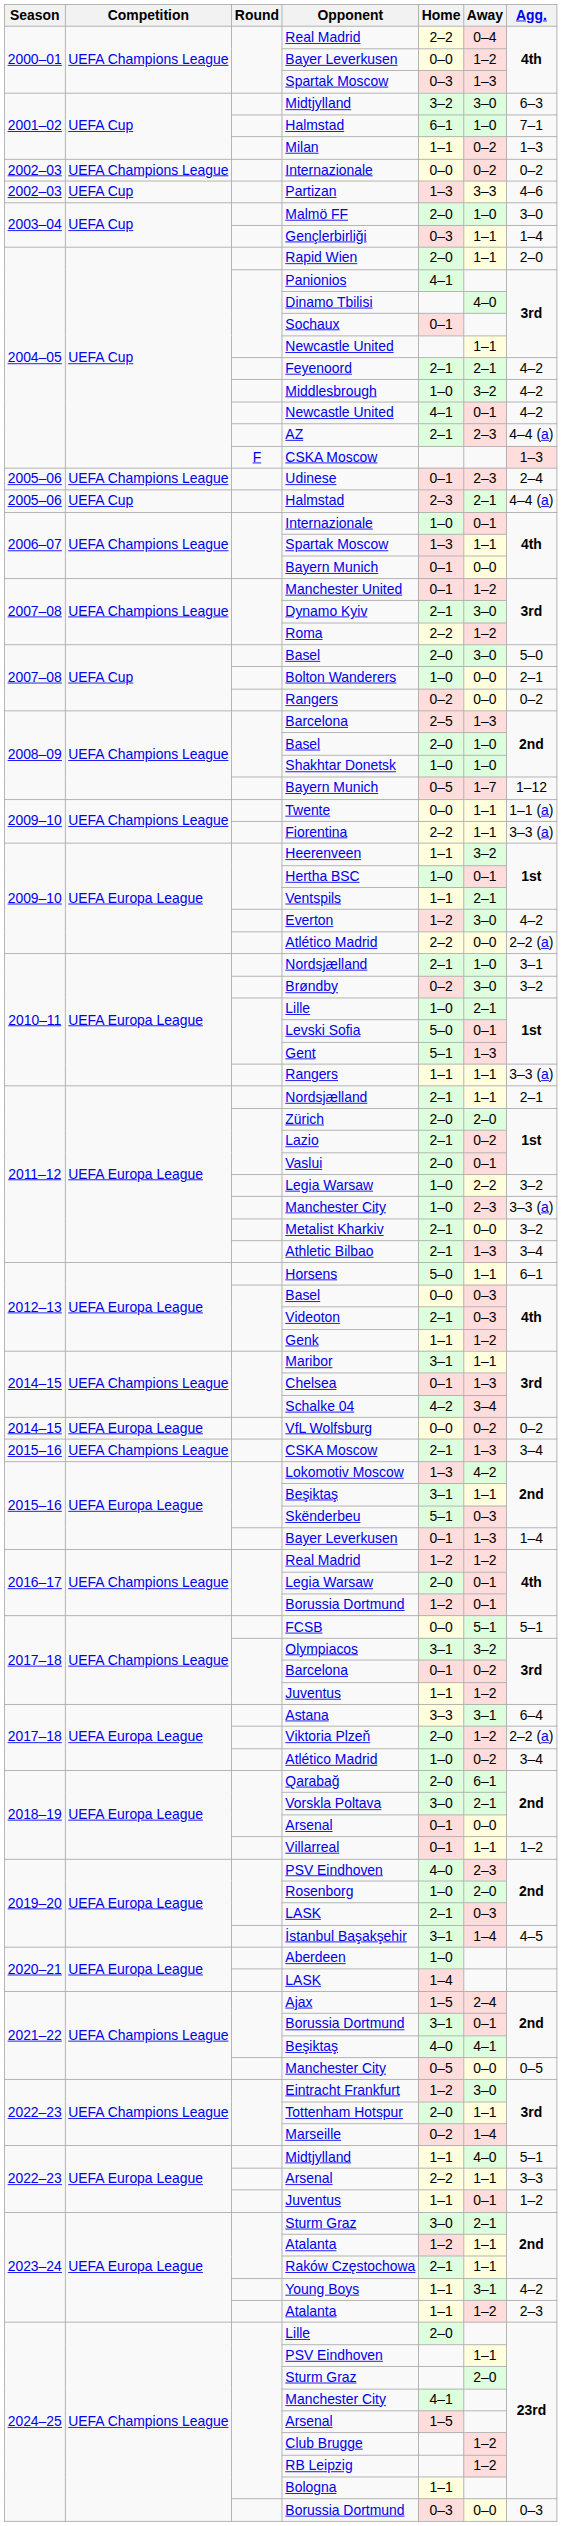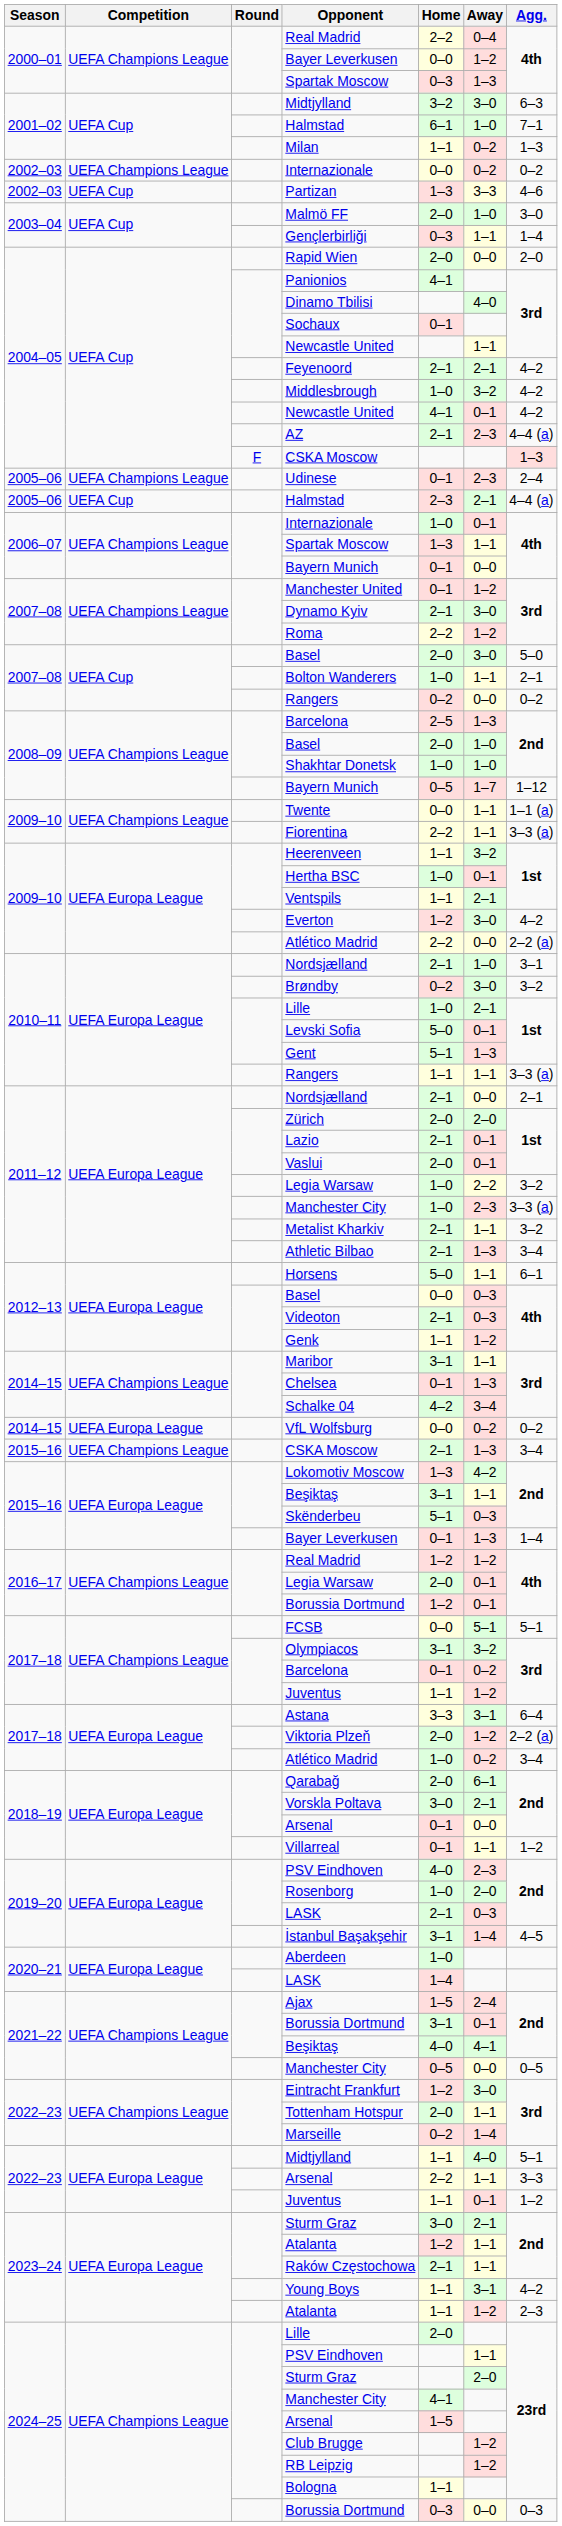Rapid Wien | Away: 1–1 -> 0–0
Bolton Wanderers | Away: 0–0 -> 1–1
2011–12 / Nordsjælland | Away: 1–1 -> 0–0
Lazio | Away: 0–2 -> 0–1
Metalist Kharkiv | Away: 0–0 -> 1–1
